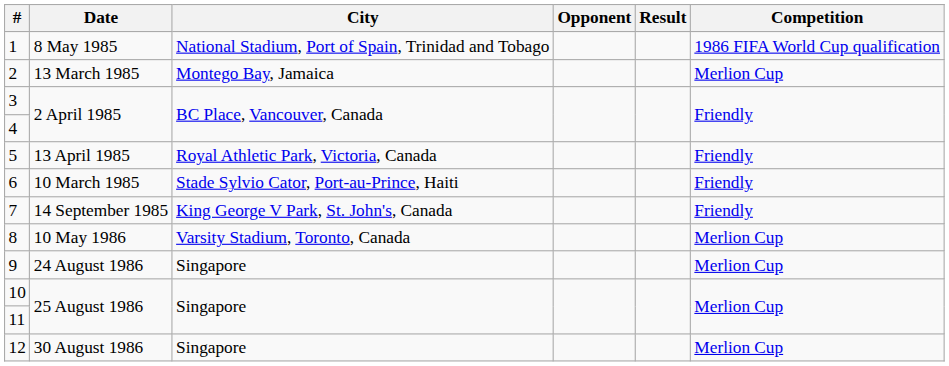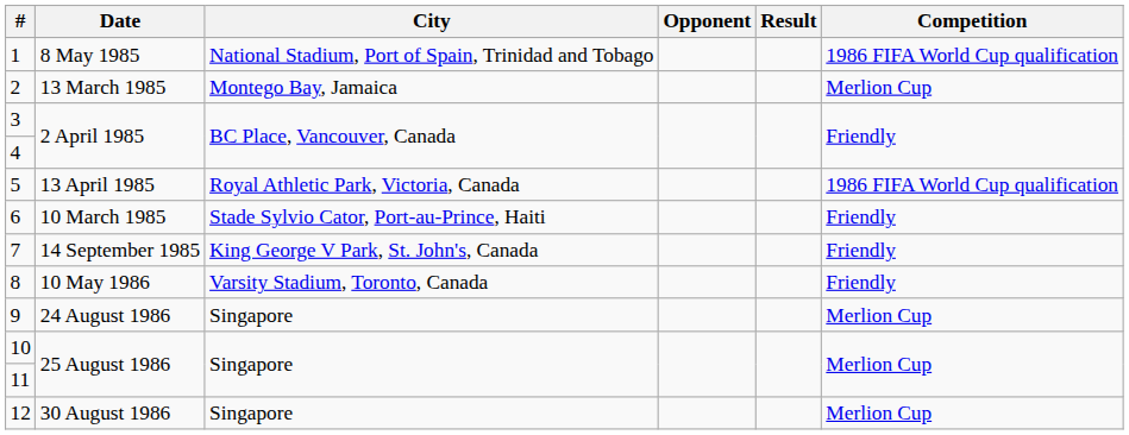5 | Competition: Friendly -> 1986 FIFA World Cup qualification
8 | Competition: Merlion Cup -> Friendly
